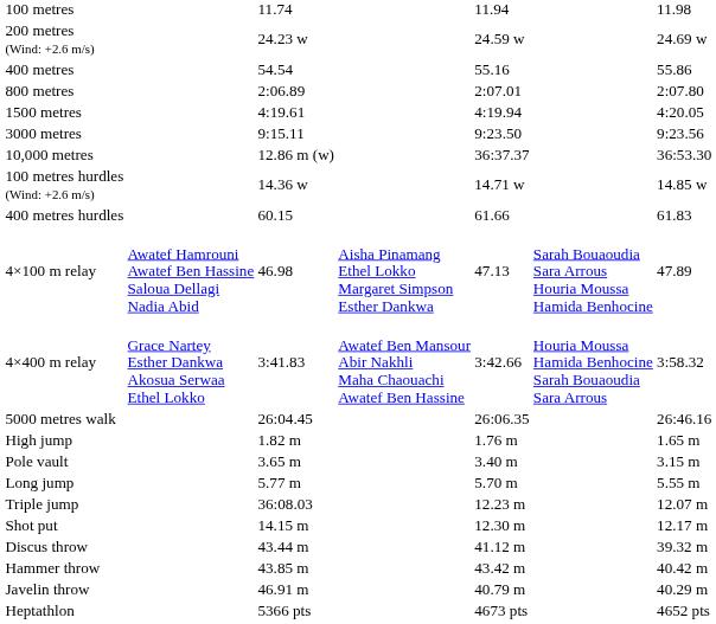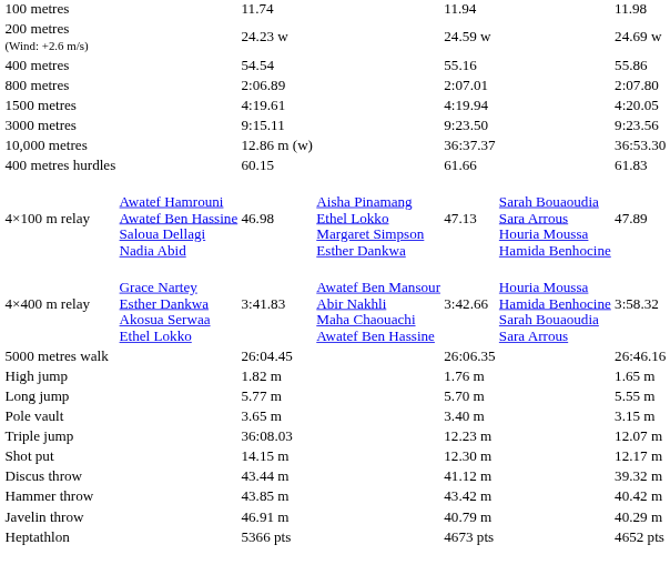- row: 100 metres hurdles (Wind: +2.6 m/s) | 14.36 w | 14.71 w | 14.85 w
rows swapped: Pole vault <-> Long jump
